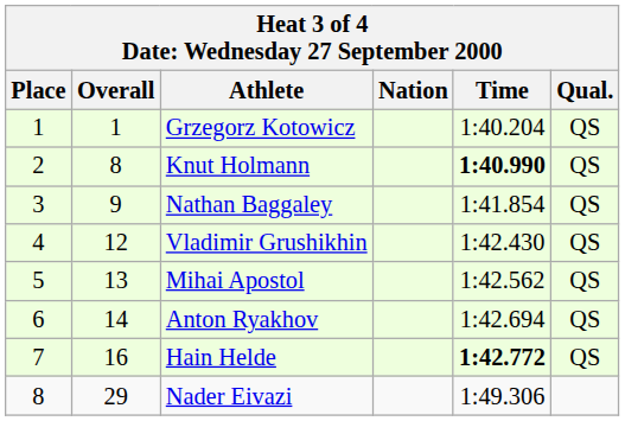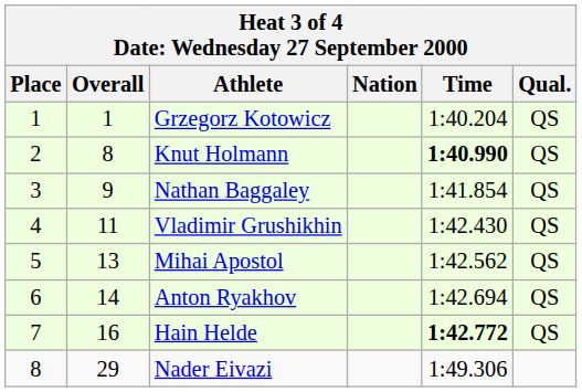Vladimir Grushikhin | Overall: 12 -> 11
